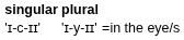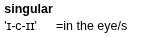- column: plural | 'ɪ-y-ɪɪ'
